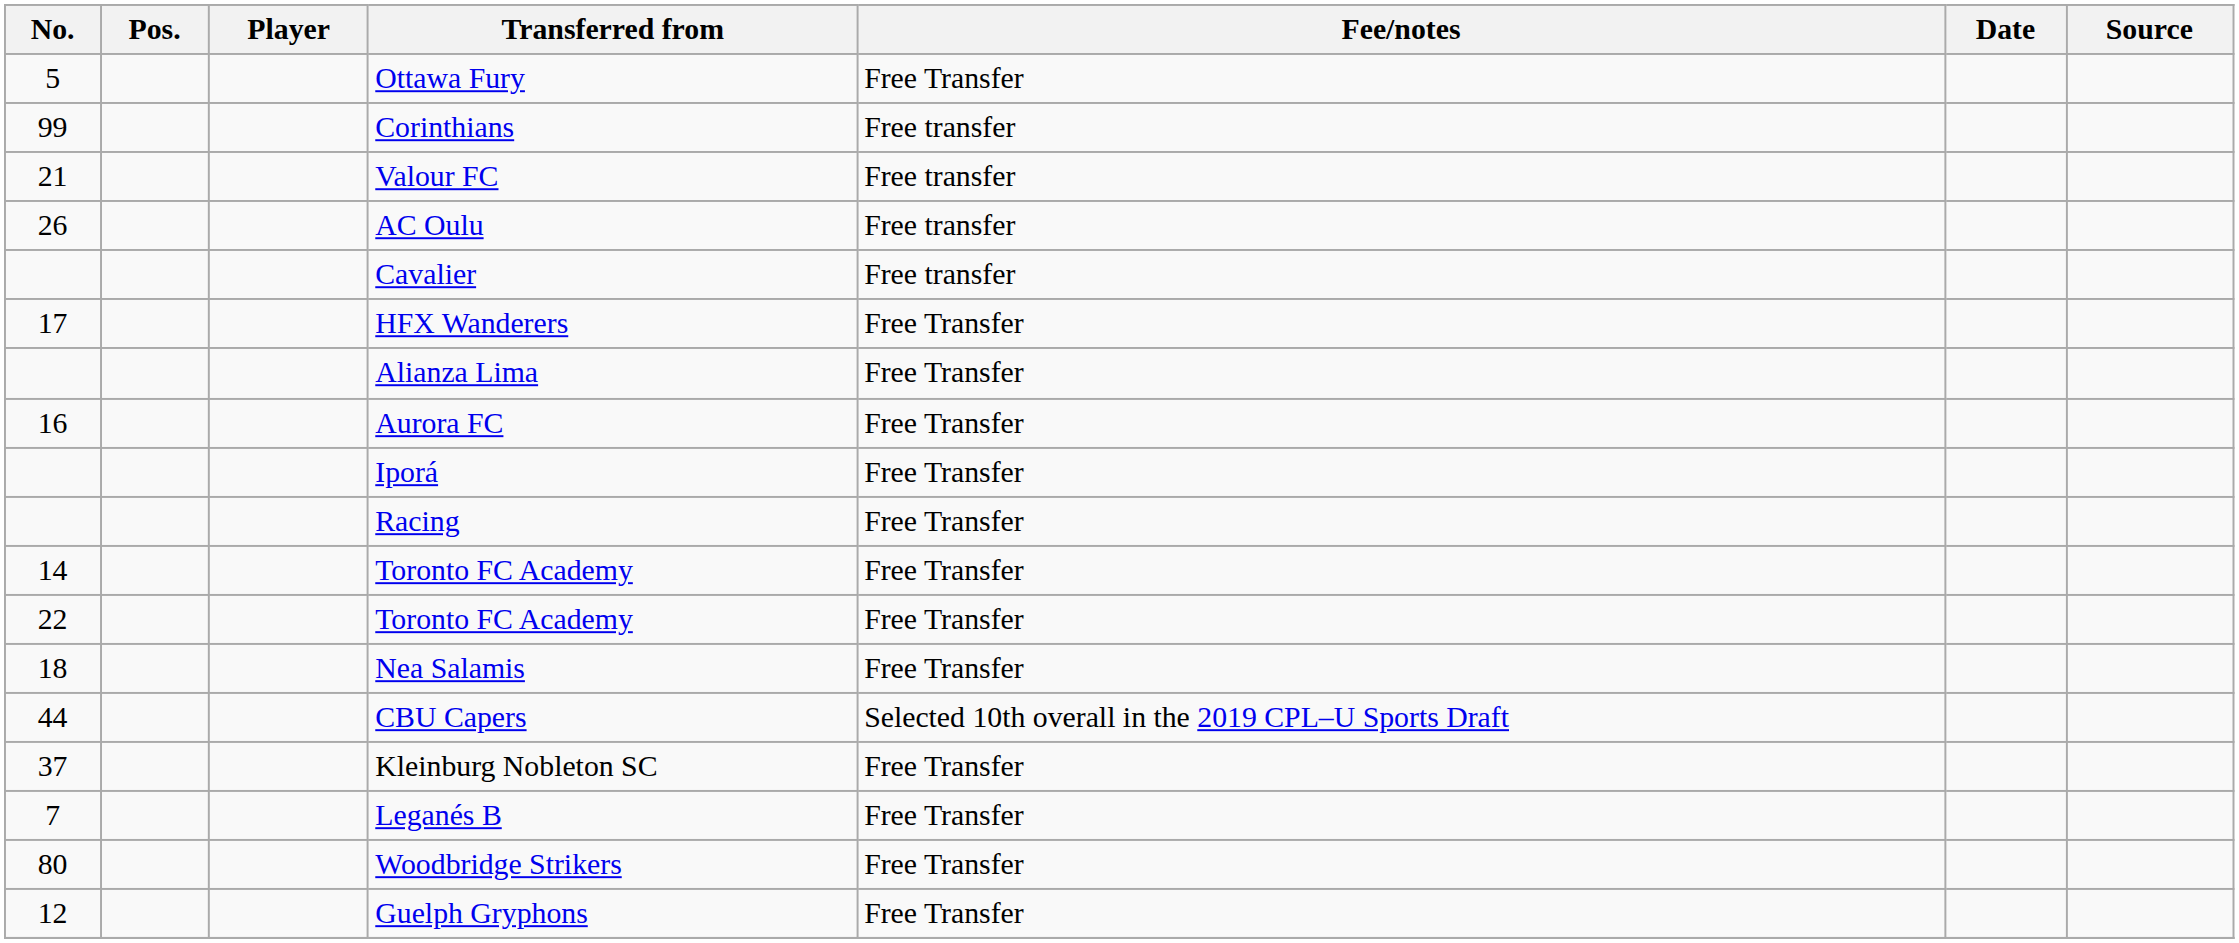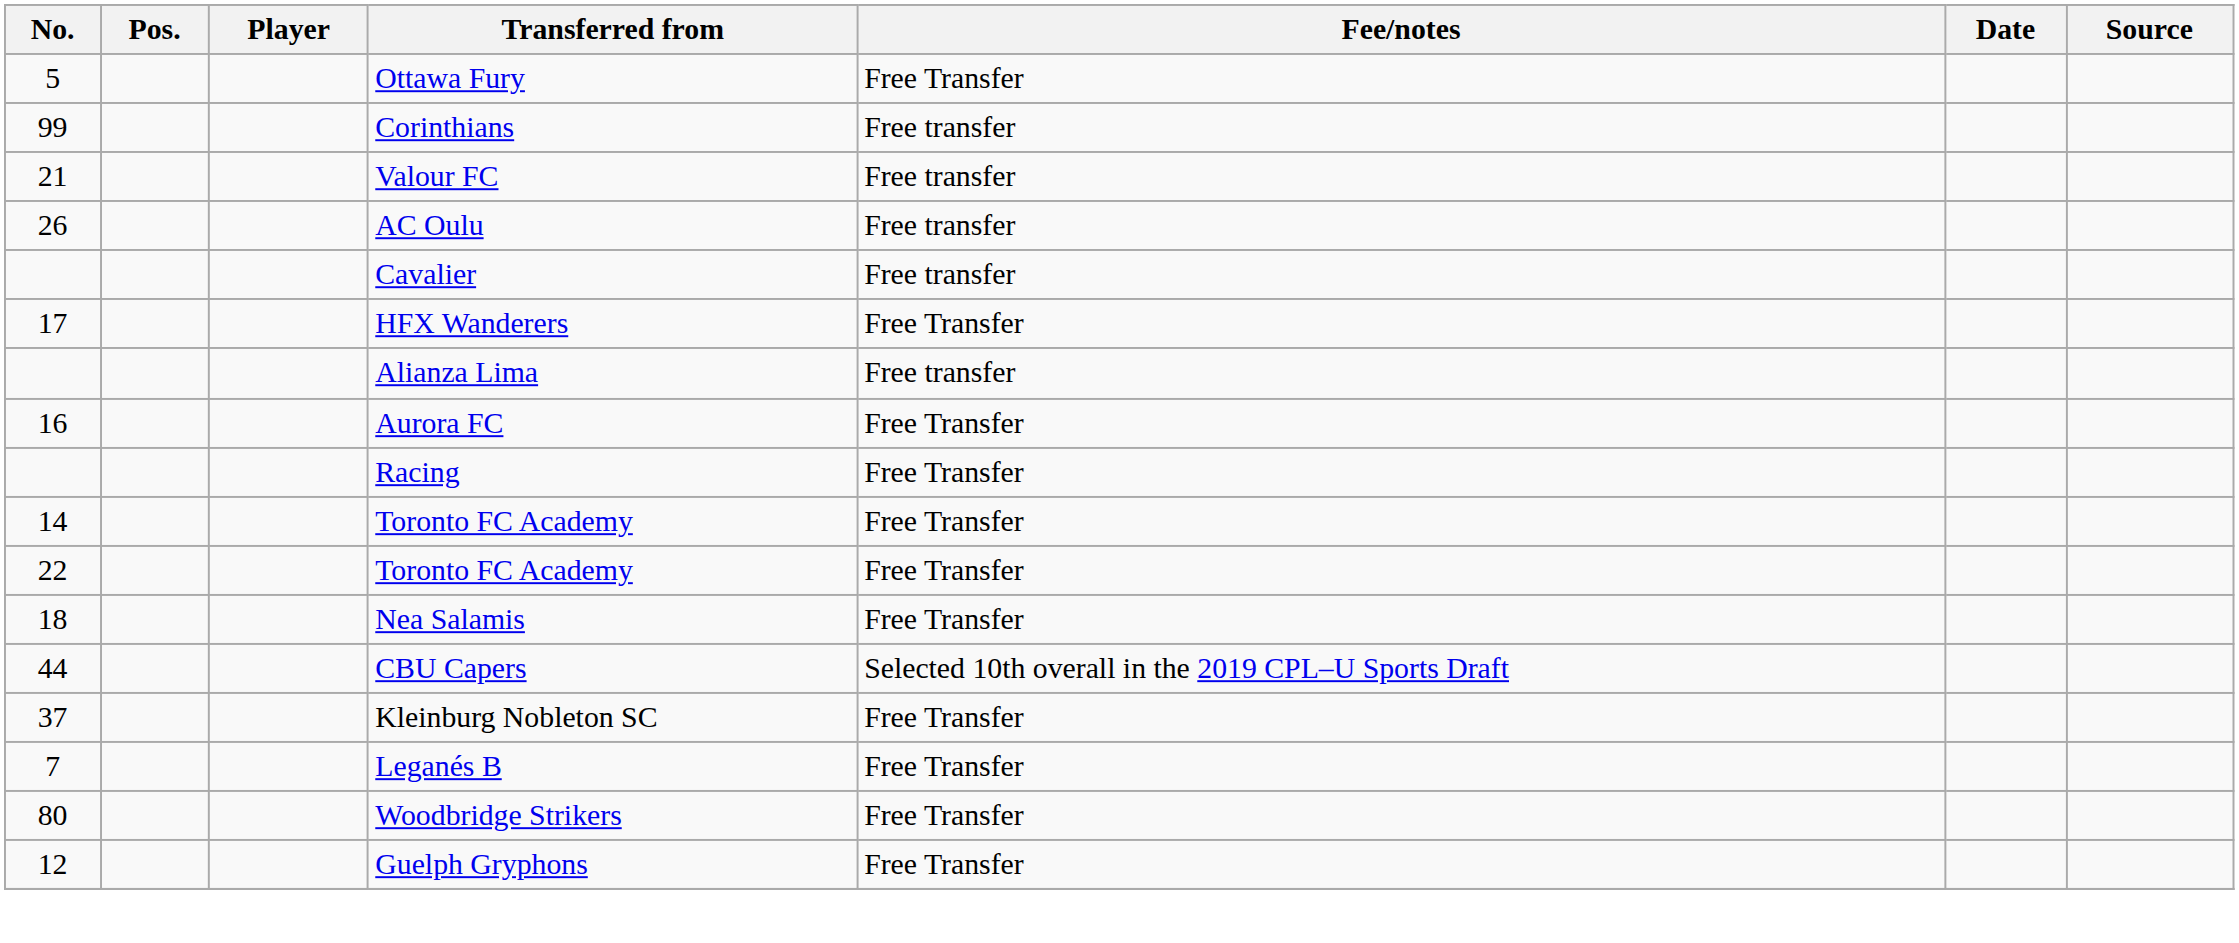Alianza Lima | Fee/notes: Free Transfer -> Free transfer
- row: Iporá | Free Transfer
